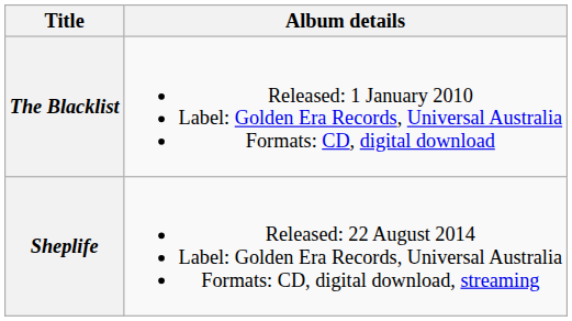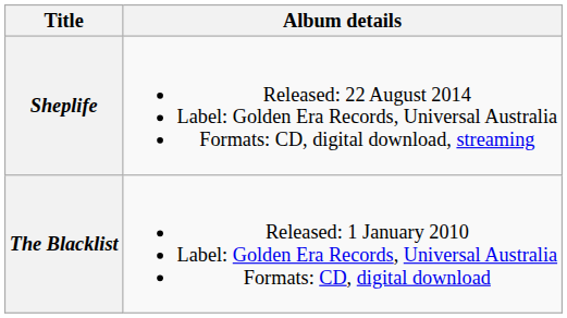rows swapped: The Blacklist <-> Sheplife
